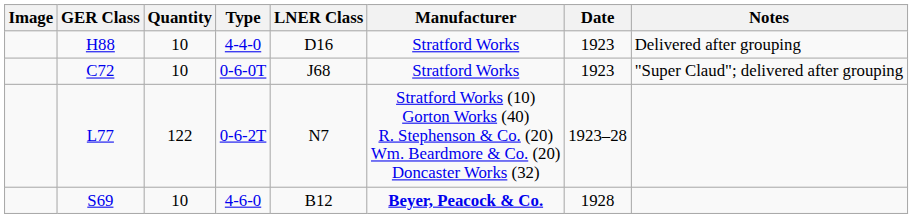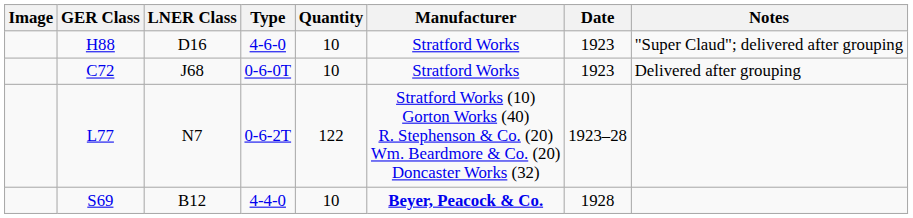columns swapped: LNER Class <-> Quantity
H88 | Type: 4-4-0 -> 4-6-0
H88 | Notes: Delivered after grouping -> "Super Claud"; delivered after grouping
C72 | Notes: "Super Claud"; delivered after grouping -> Delivered after grouping
S69 | Type: 4-6-0 -> 4-4-0
